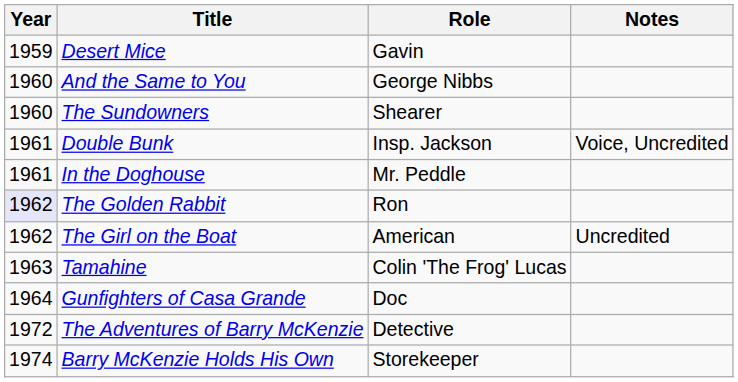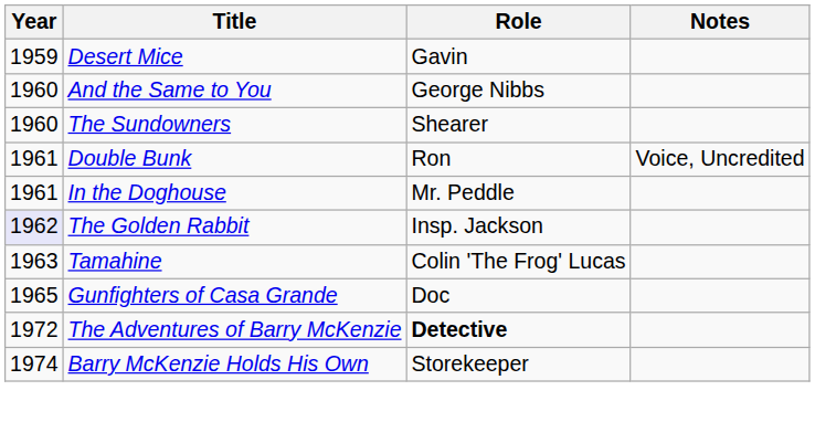Double Bunk | Role: Insp. Jackson -> Ron
The Golden Rabbit | Role: Ron -> Insp. Jackson
- row: 1962 | The Girl on the Boat | American | Uncredited
Gunfighters of Casa Grande | Year: 1964 -> 1965
The Adventures of Barry McKenzie | Role: normal -> bold
